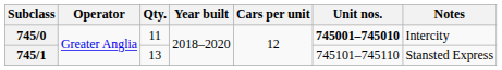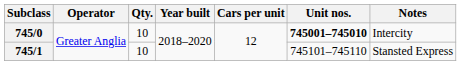745/0 | Qty.: 11 -> 10
745/1 | Qty.: 13 -> 10
